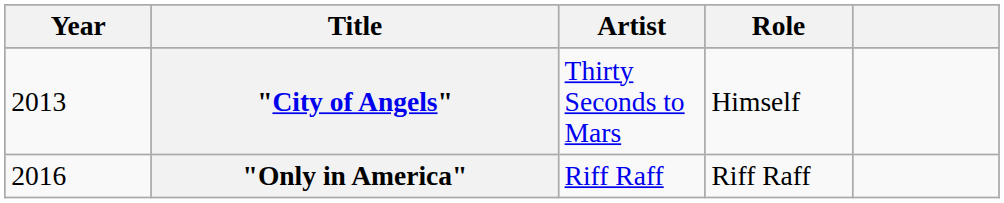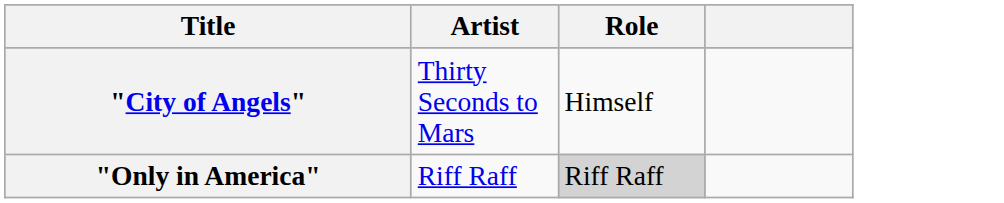- column: Year | 2013 | 2016
"Only in America" | Role: no background -> lightgrey background
